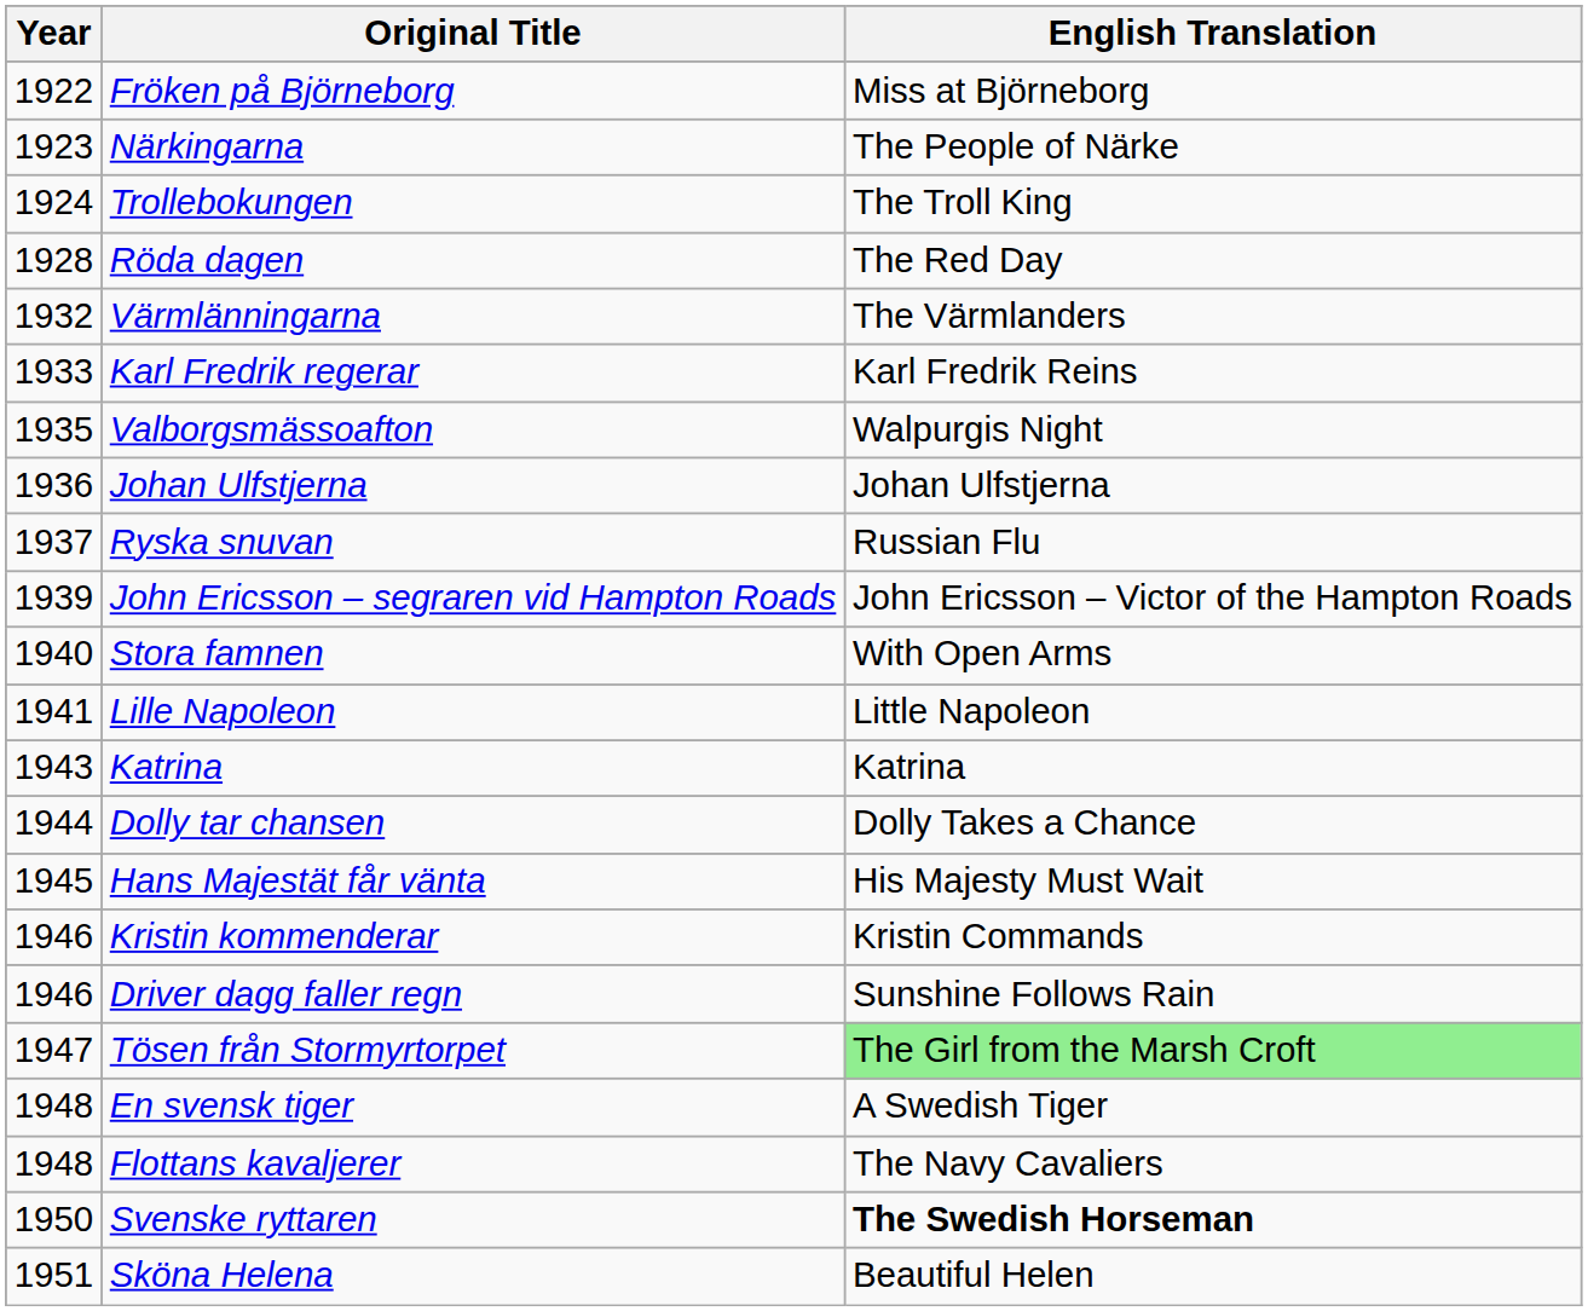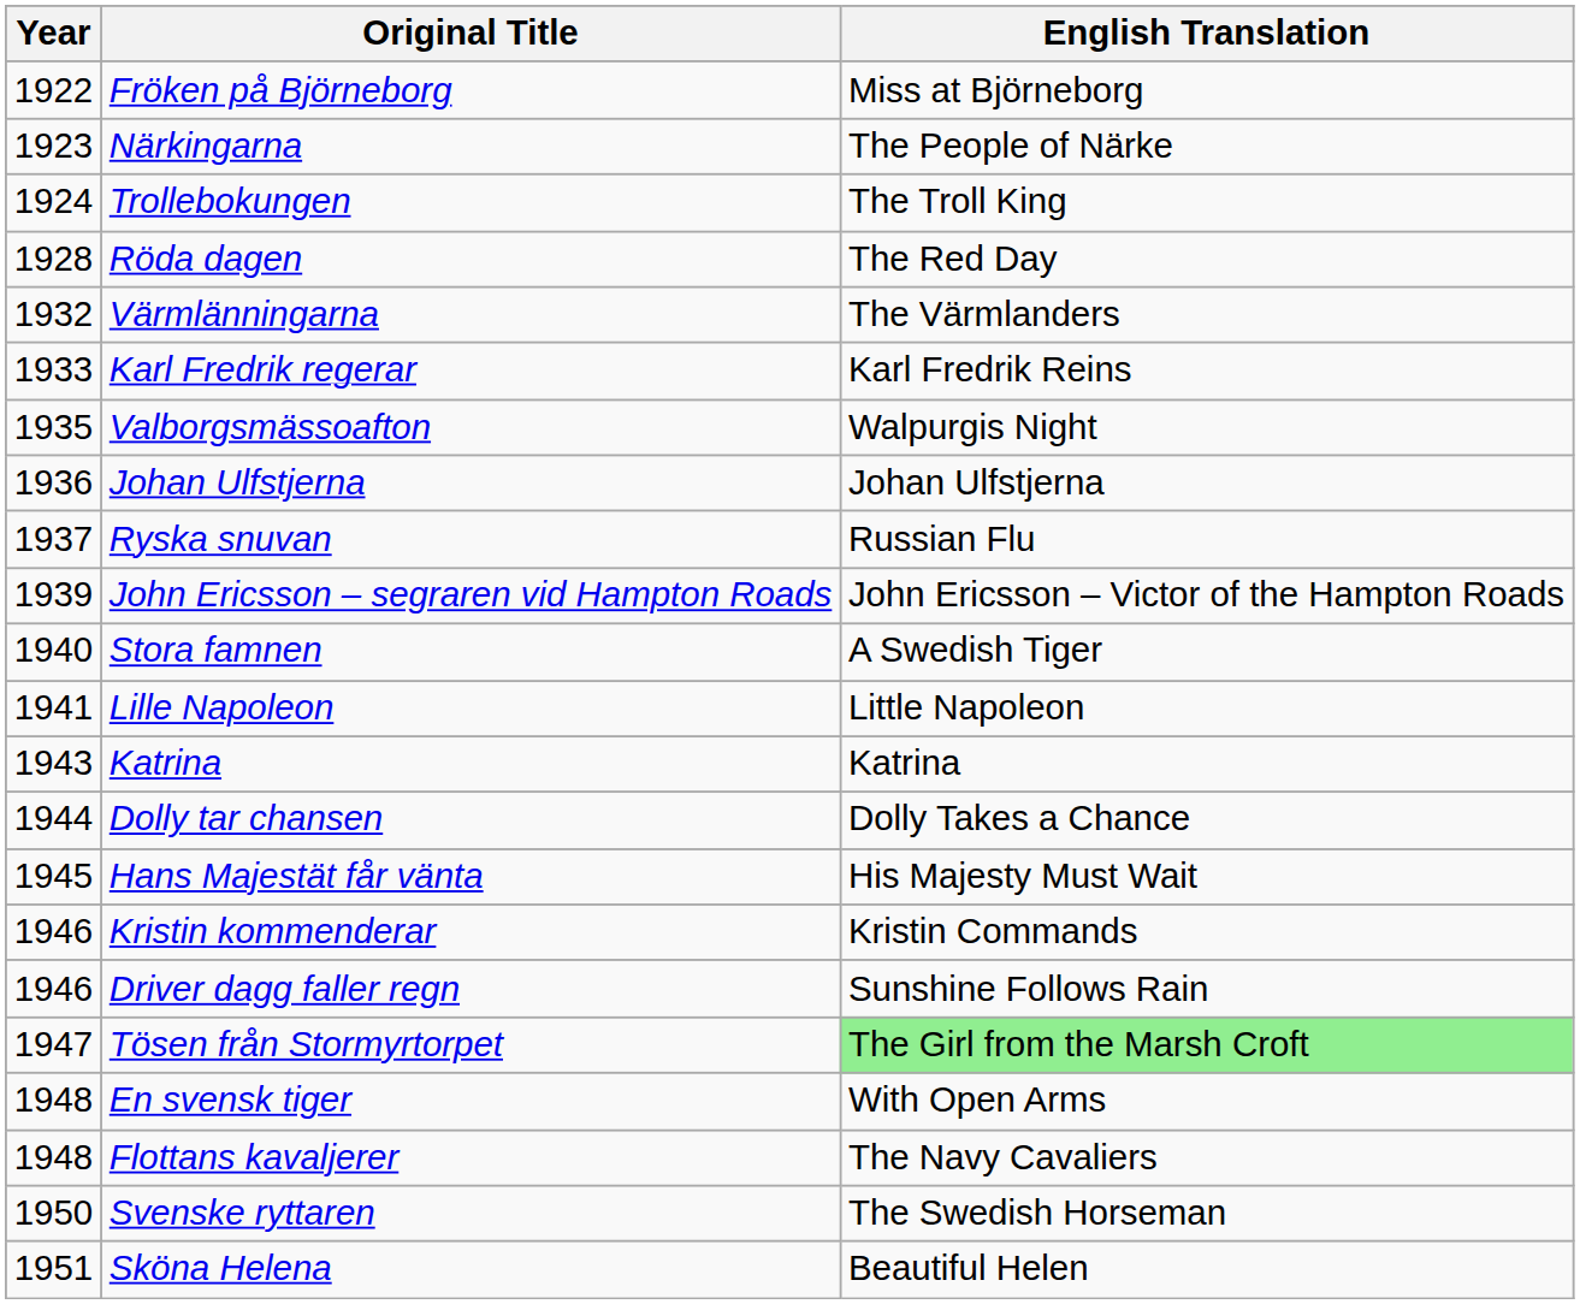Stora famnen | English Translation: With Open Arms -> A Swedish Tiger
En svensk tiger | English Translation: A Swedish Tiger -> With Open Arms
Svenske ryttaren | English Translation: bold -> normal
